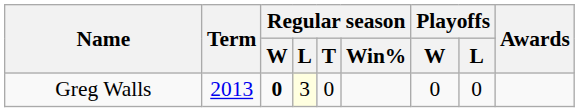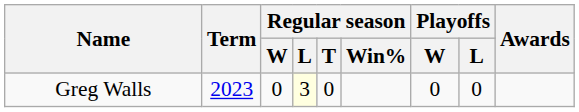Greg Walls | Term: 2013 -> 2023
Greg Walls | Regular season / W: bold -> normal
